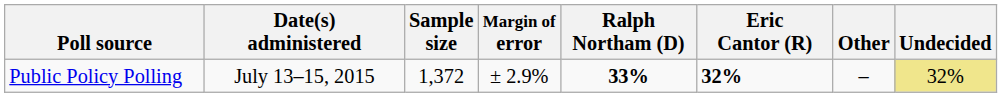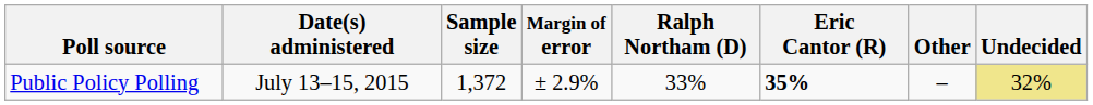Public Policy Polling | Ralph Northam (D): bold -> normal
Public Policy Polling | Eric Cantor (R): 32% -> 35%
